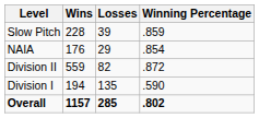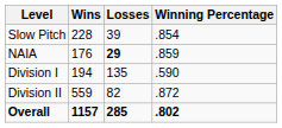Slow Pitch | Winning Percentage: .859 -> .854
NAIA | Losses: normal -> bold
NAIA | Winning Percentage: .854 -> .859
rows swapped: Division II <-> Division I
